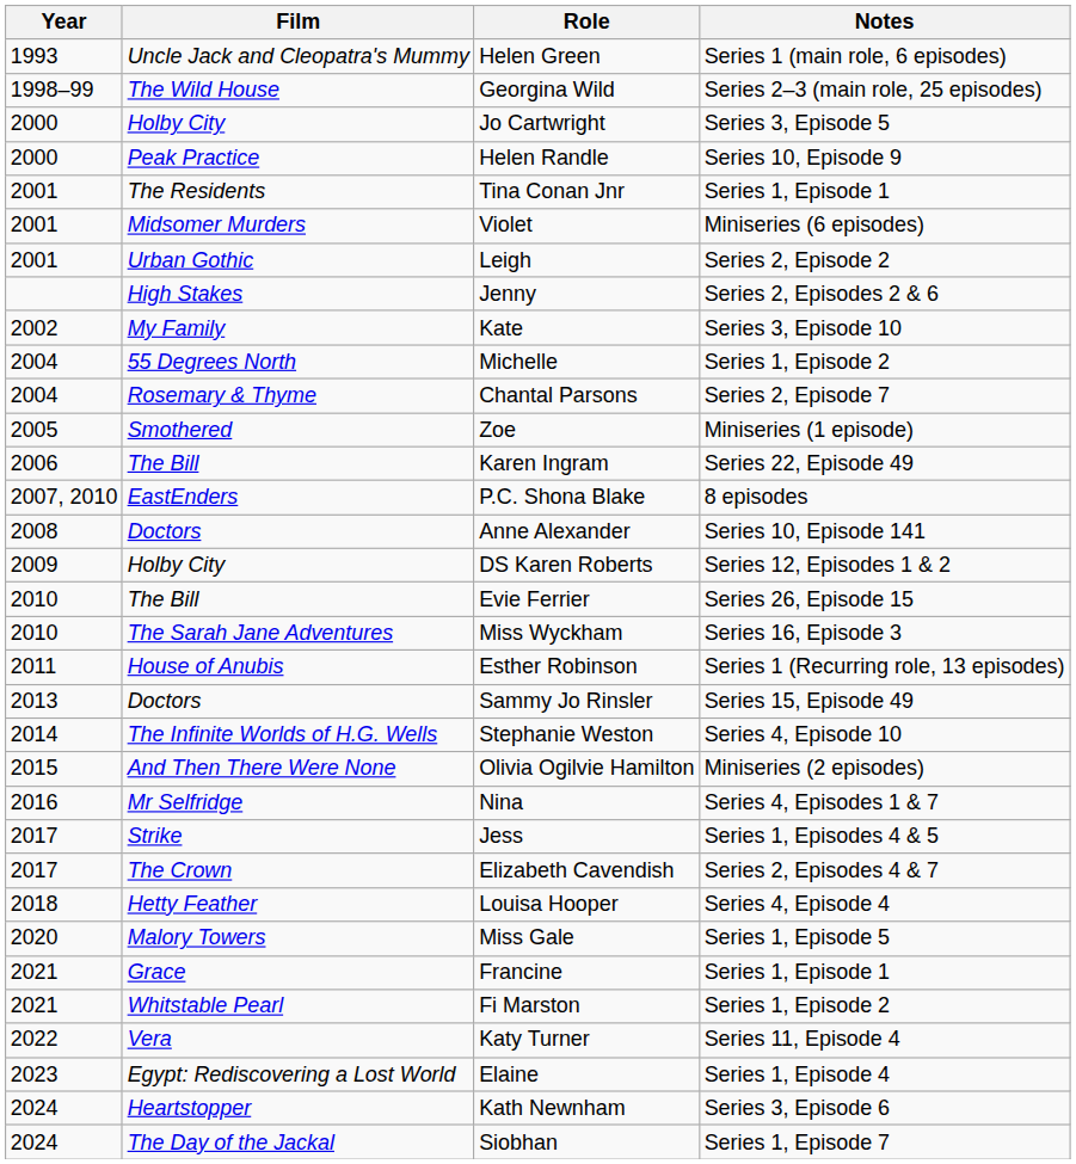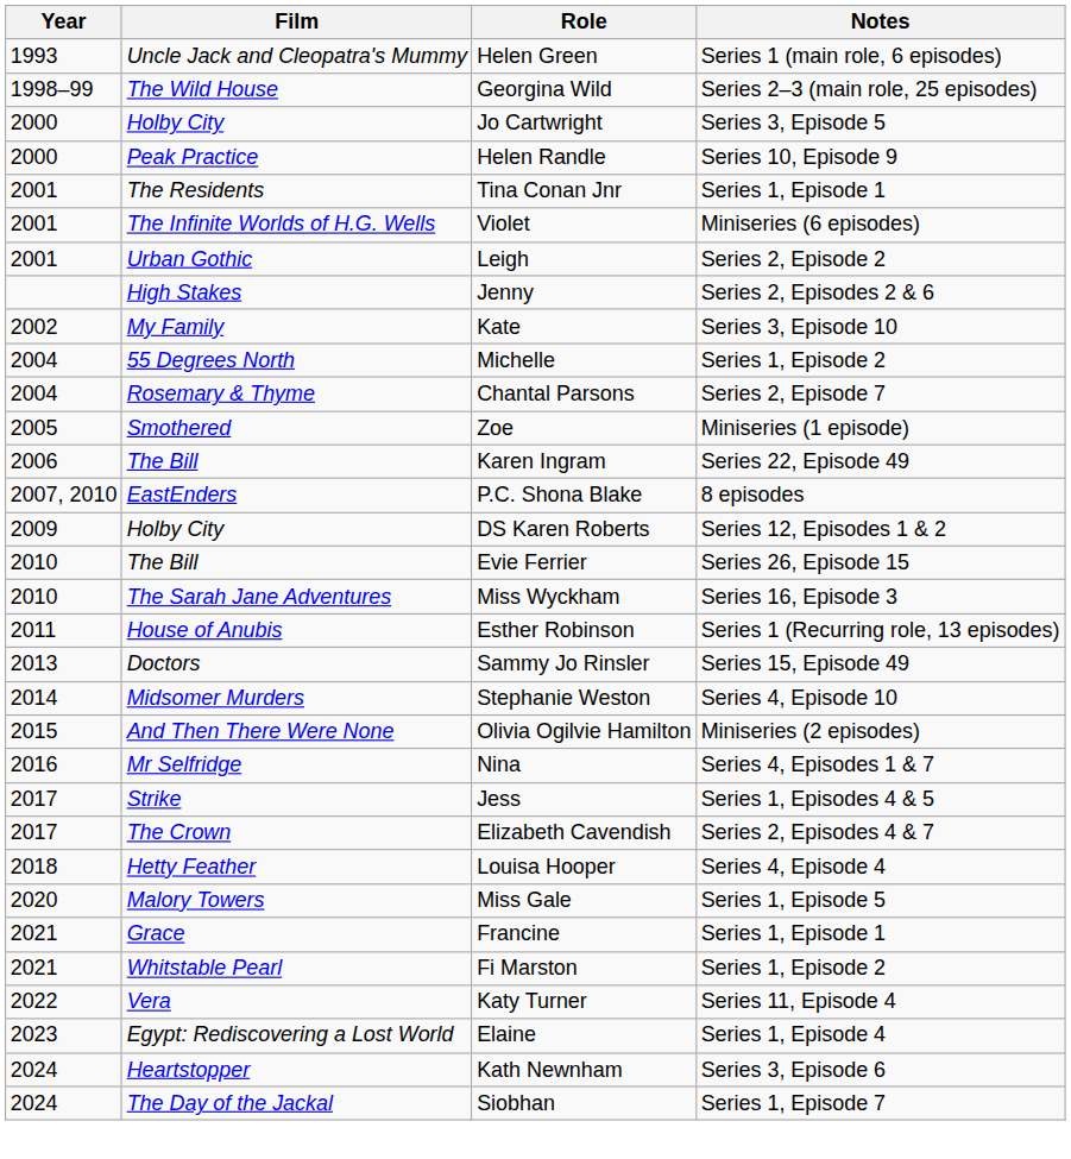Violet | Film: Midsomer Murders -> The Infinite Worlds of H.G. Wells
- row: 2008 | Doctors | Anne Alexander | Series 10, Episode 141
Stephanie Weston | Film: The Infinite Worlds of H.G. Wells -> Midsomer Murders
